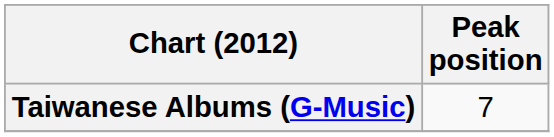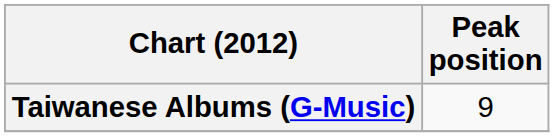Taiwanese Albums (G-Music) | Peak position: 7 -> 9
